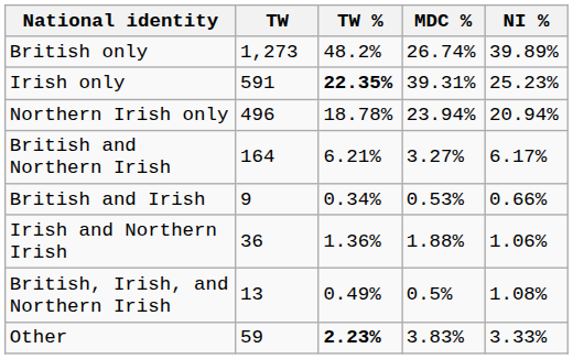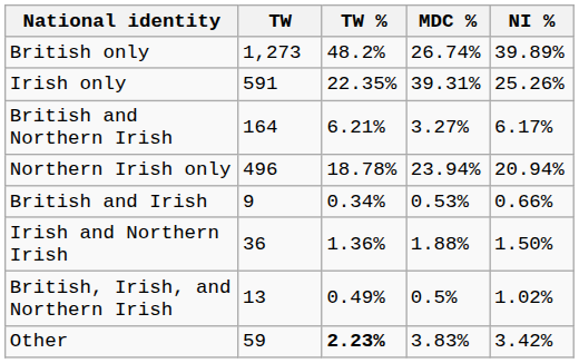Irish only | TW %: bold -> normal
Irish only | NI %: 25.23% -> 25.26%
rows swapped: Northern Irish only <-> British and Northern Irish
Irish and Northern Irish | NI %: 1.06% -> 1.50%
British, Irish, and Northern Irish | NI %: 1.08% -> 1.02%
Other | NI %: 3.33% -> 3.42%
